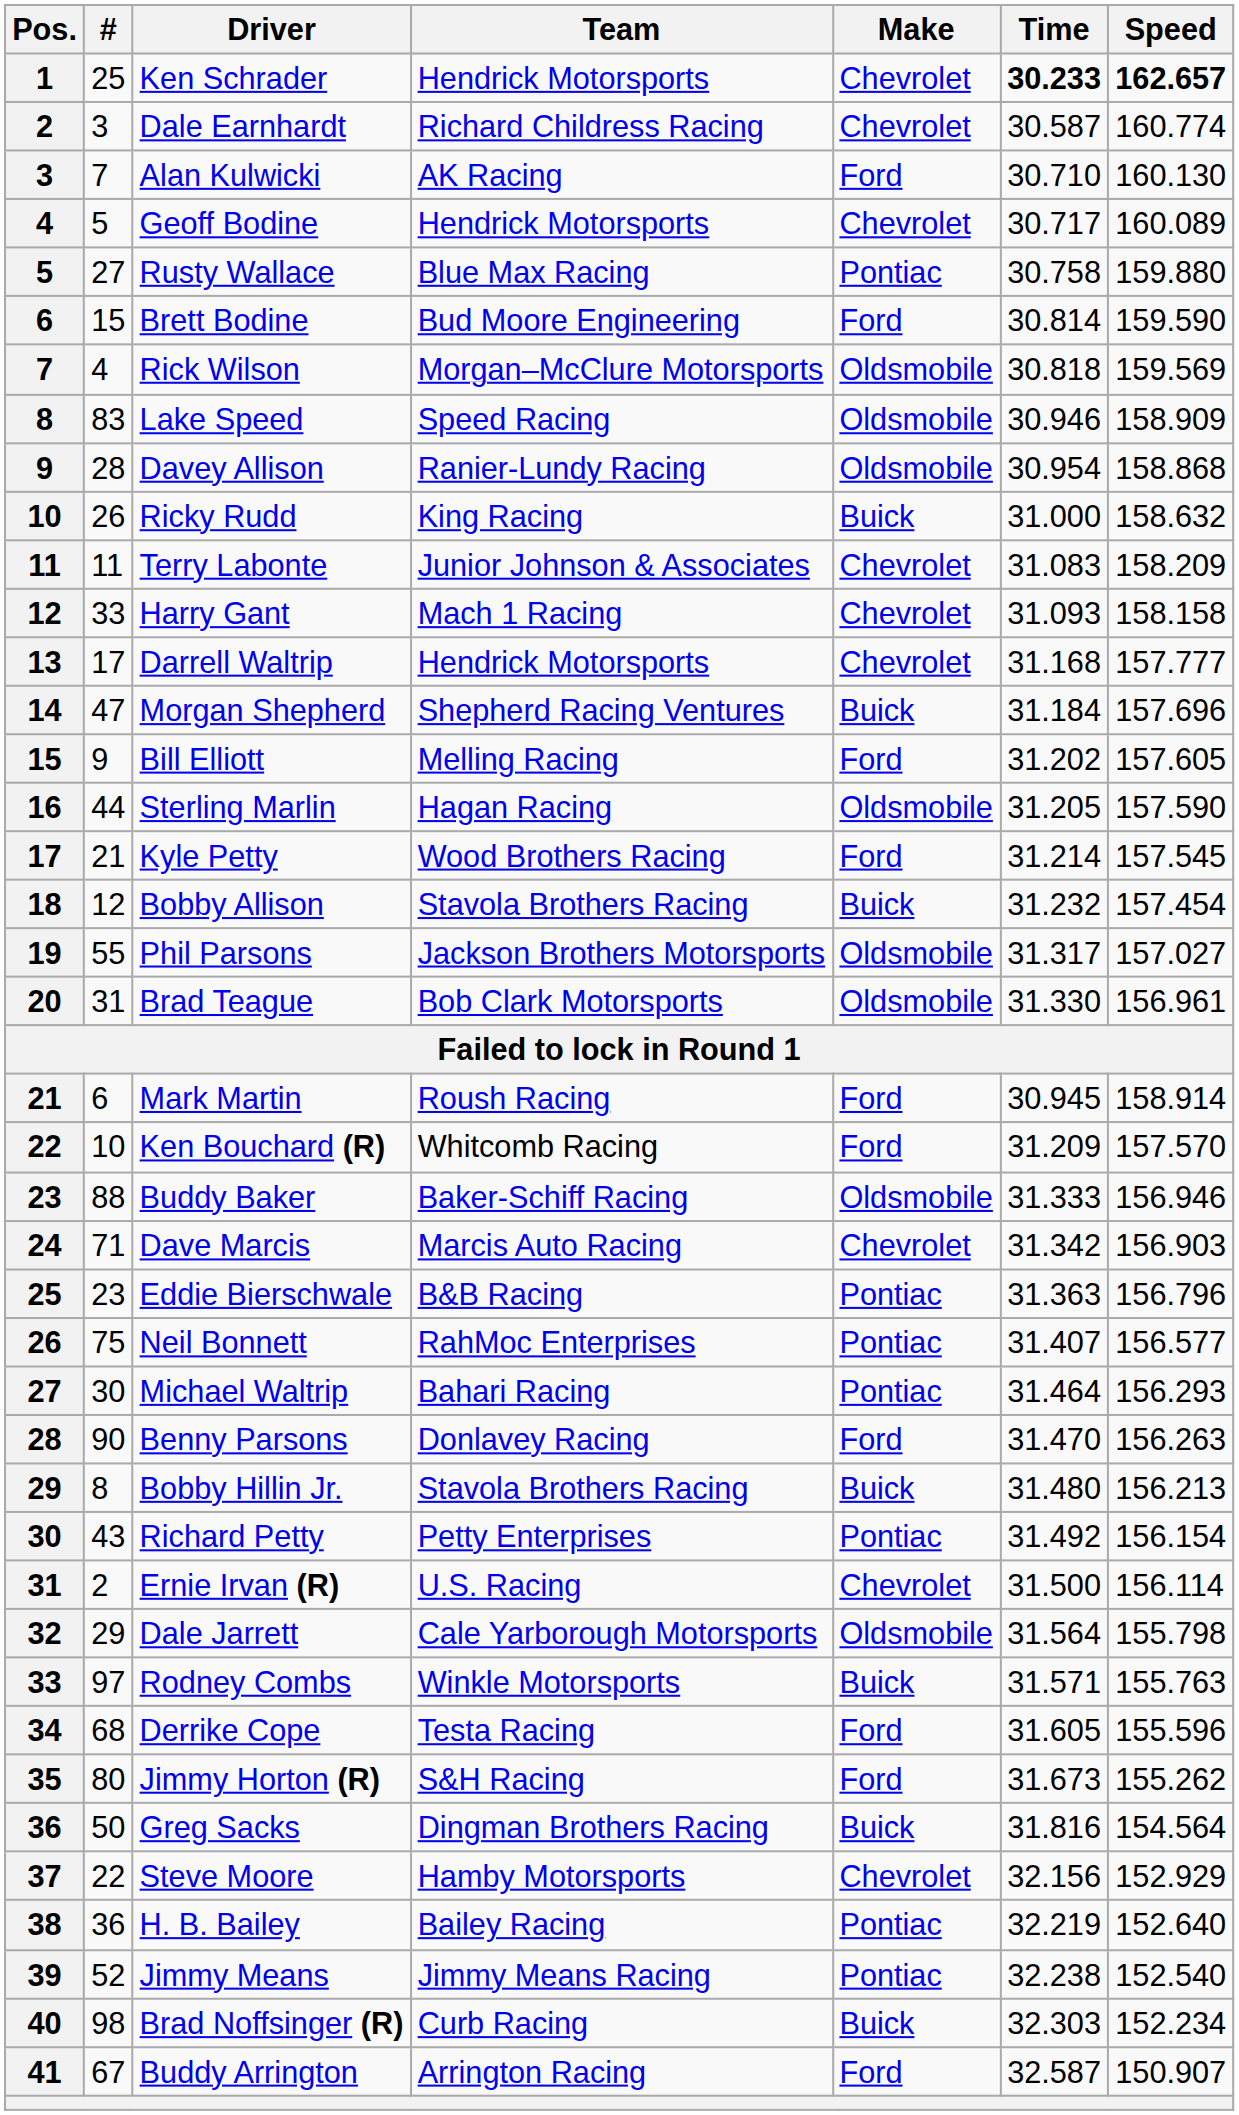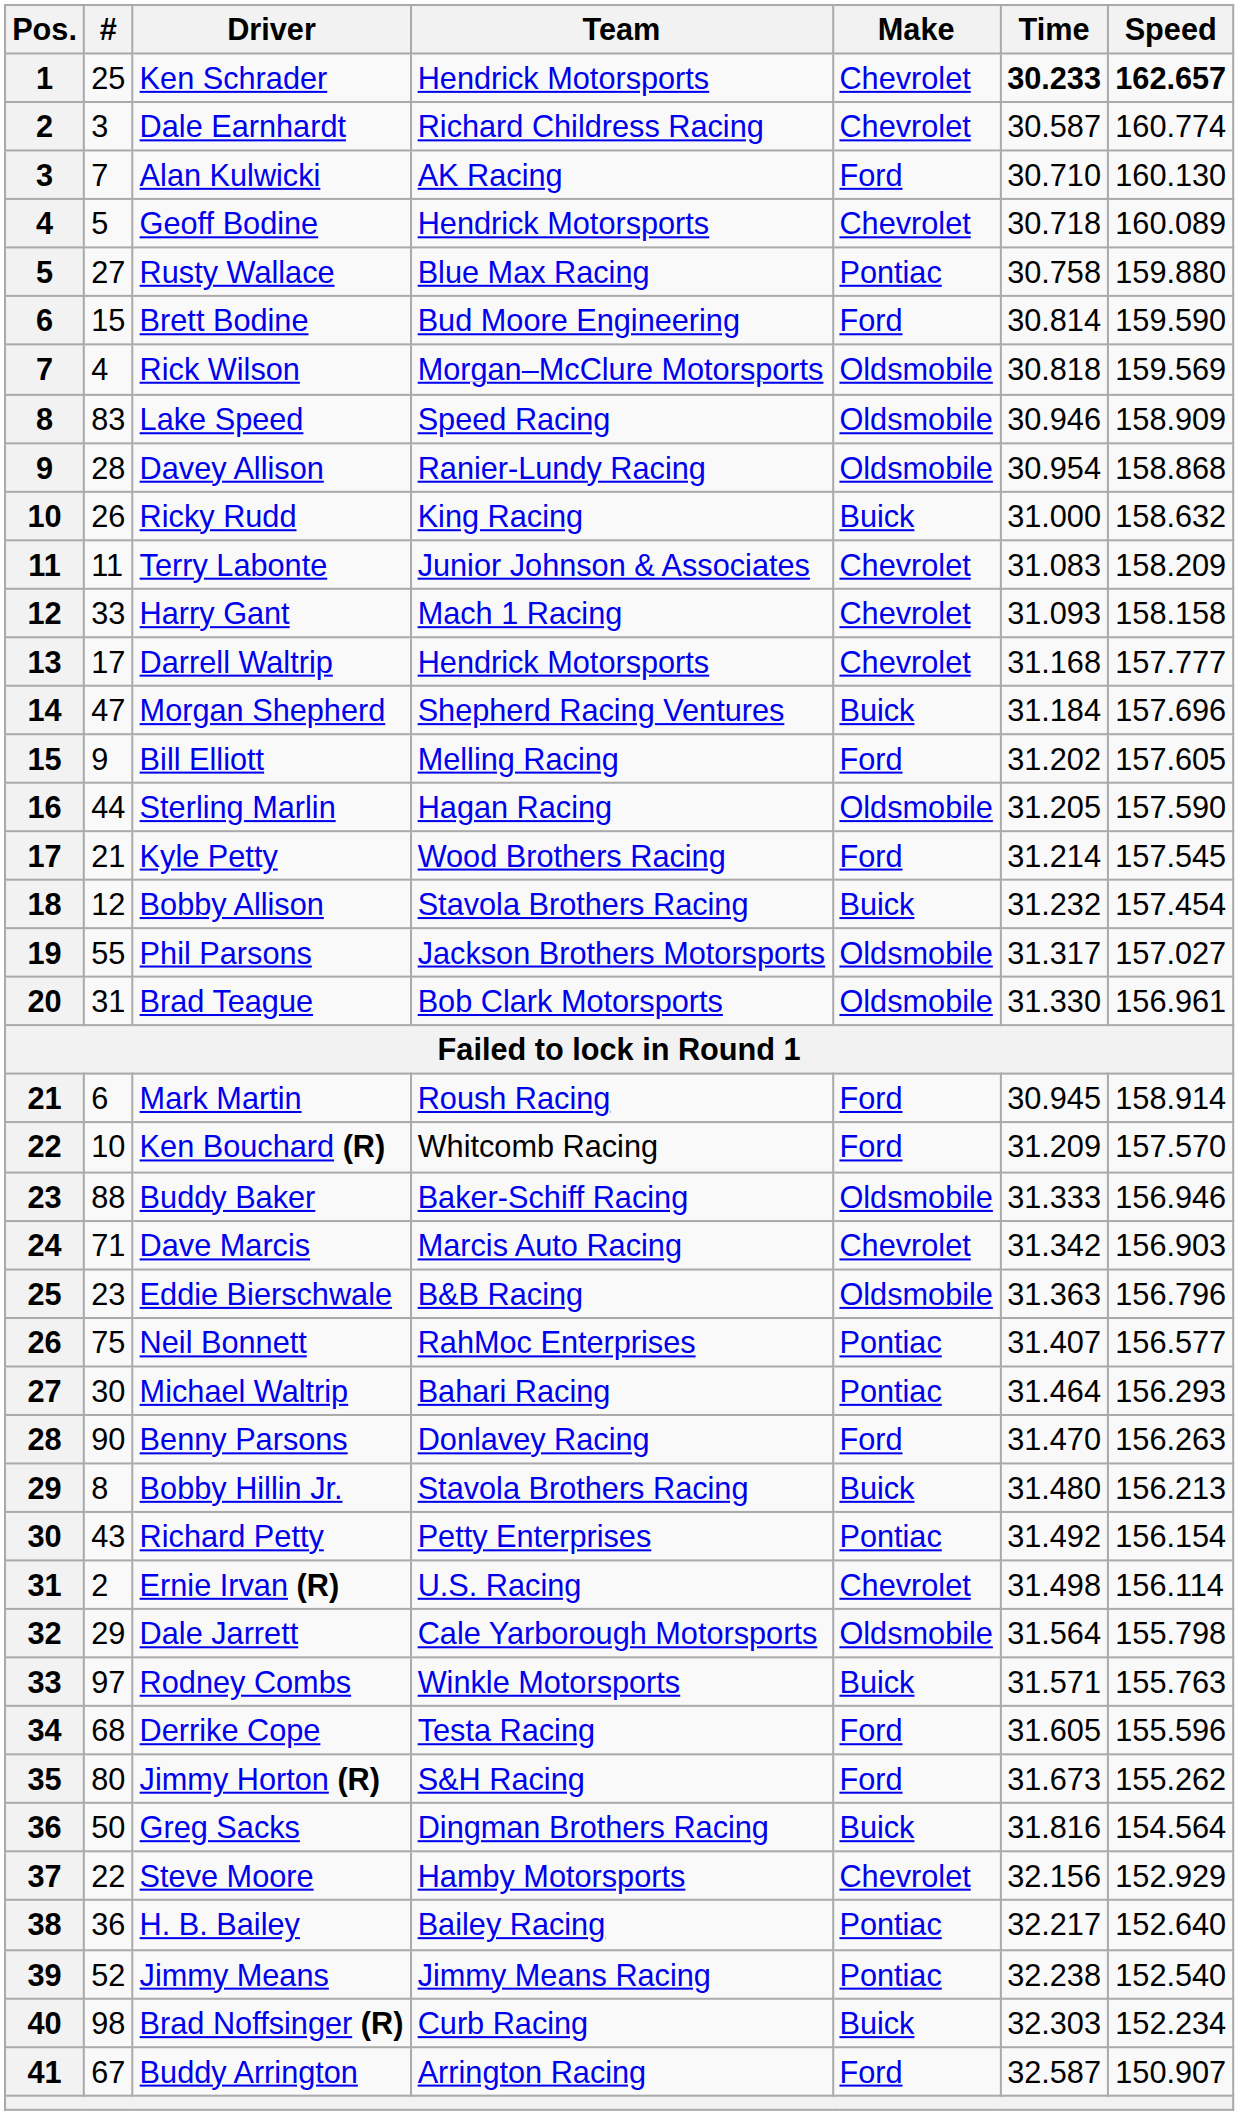Geoff Bodine | Time: 30.717 -> 30.718
Eddie Bierschwale | Make: Pontiac -> Oldsmobile
Ernie Irvan (R) | Time: 31.500 -> 31.498
H. B. Bailey | Time: 32.219 -> 32.217
